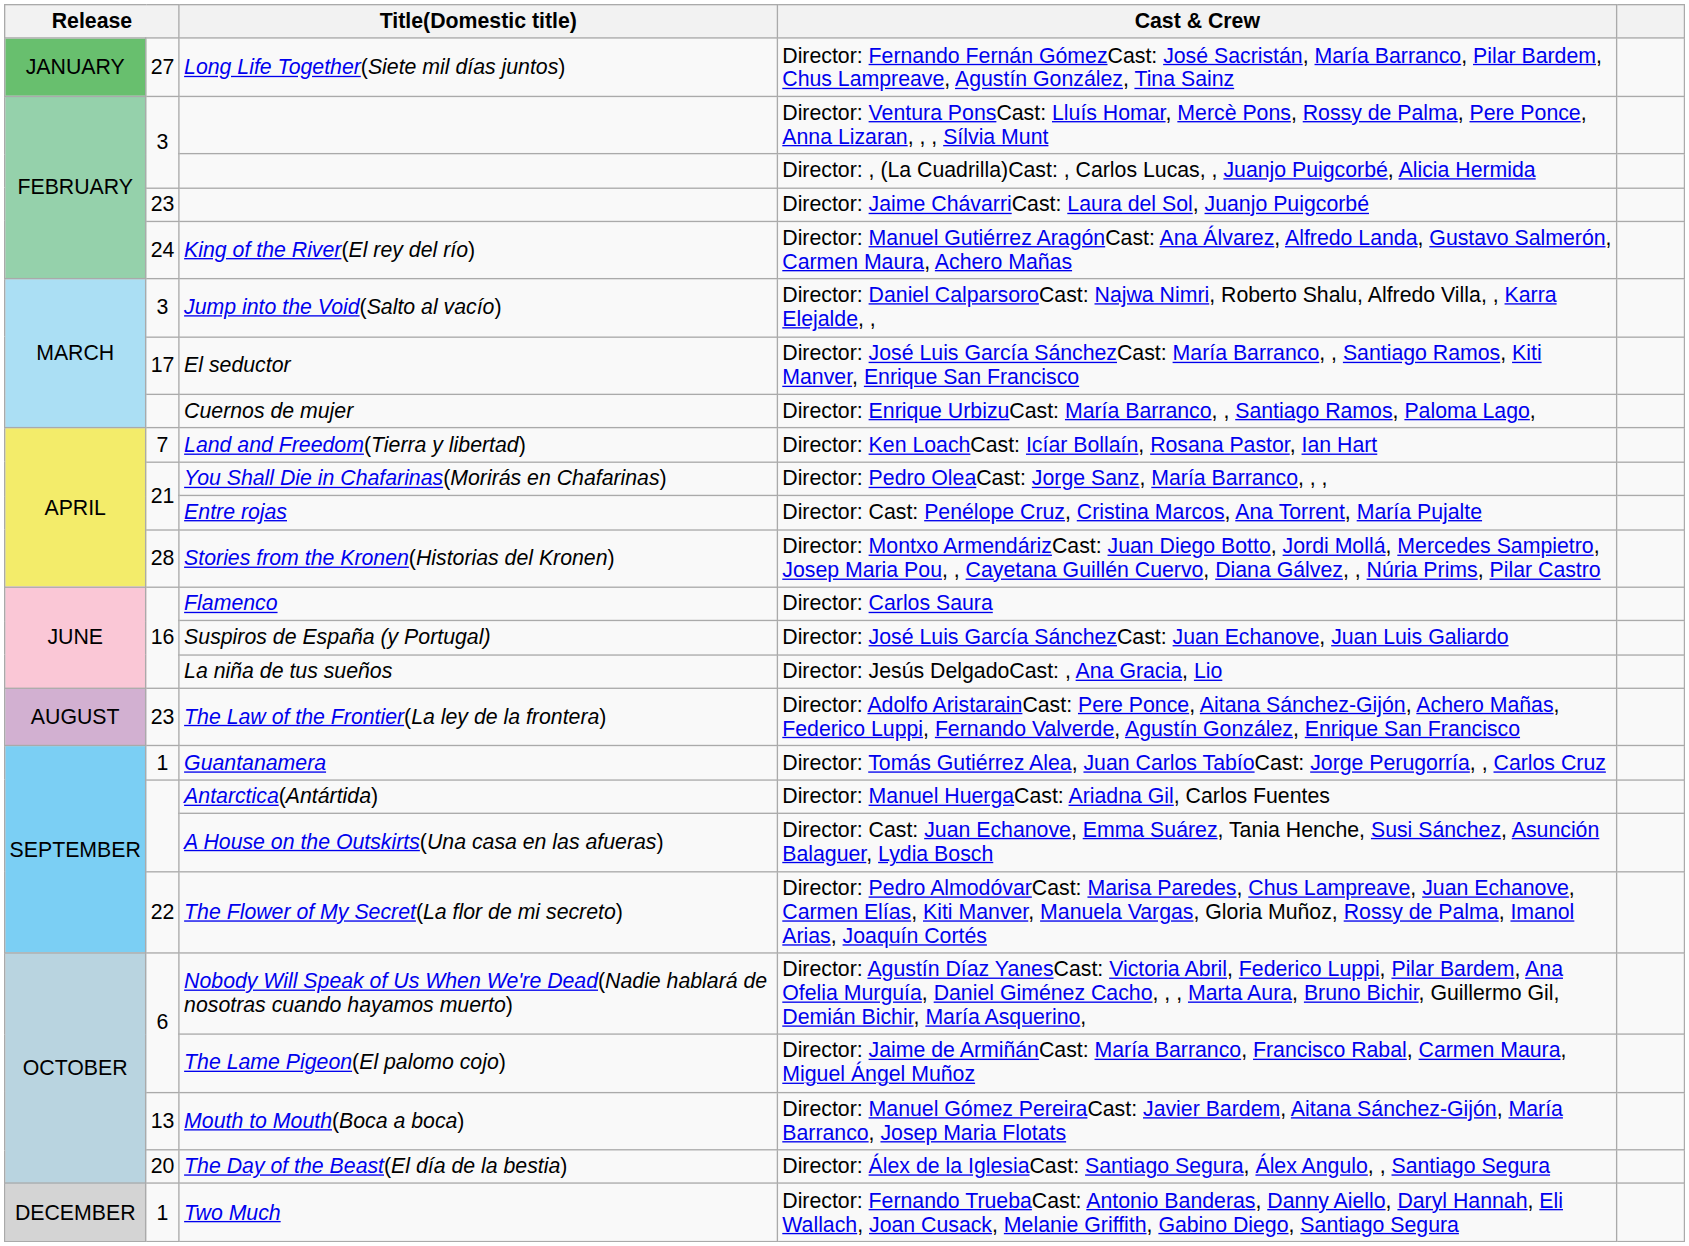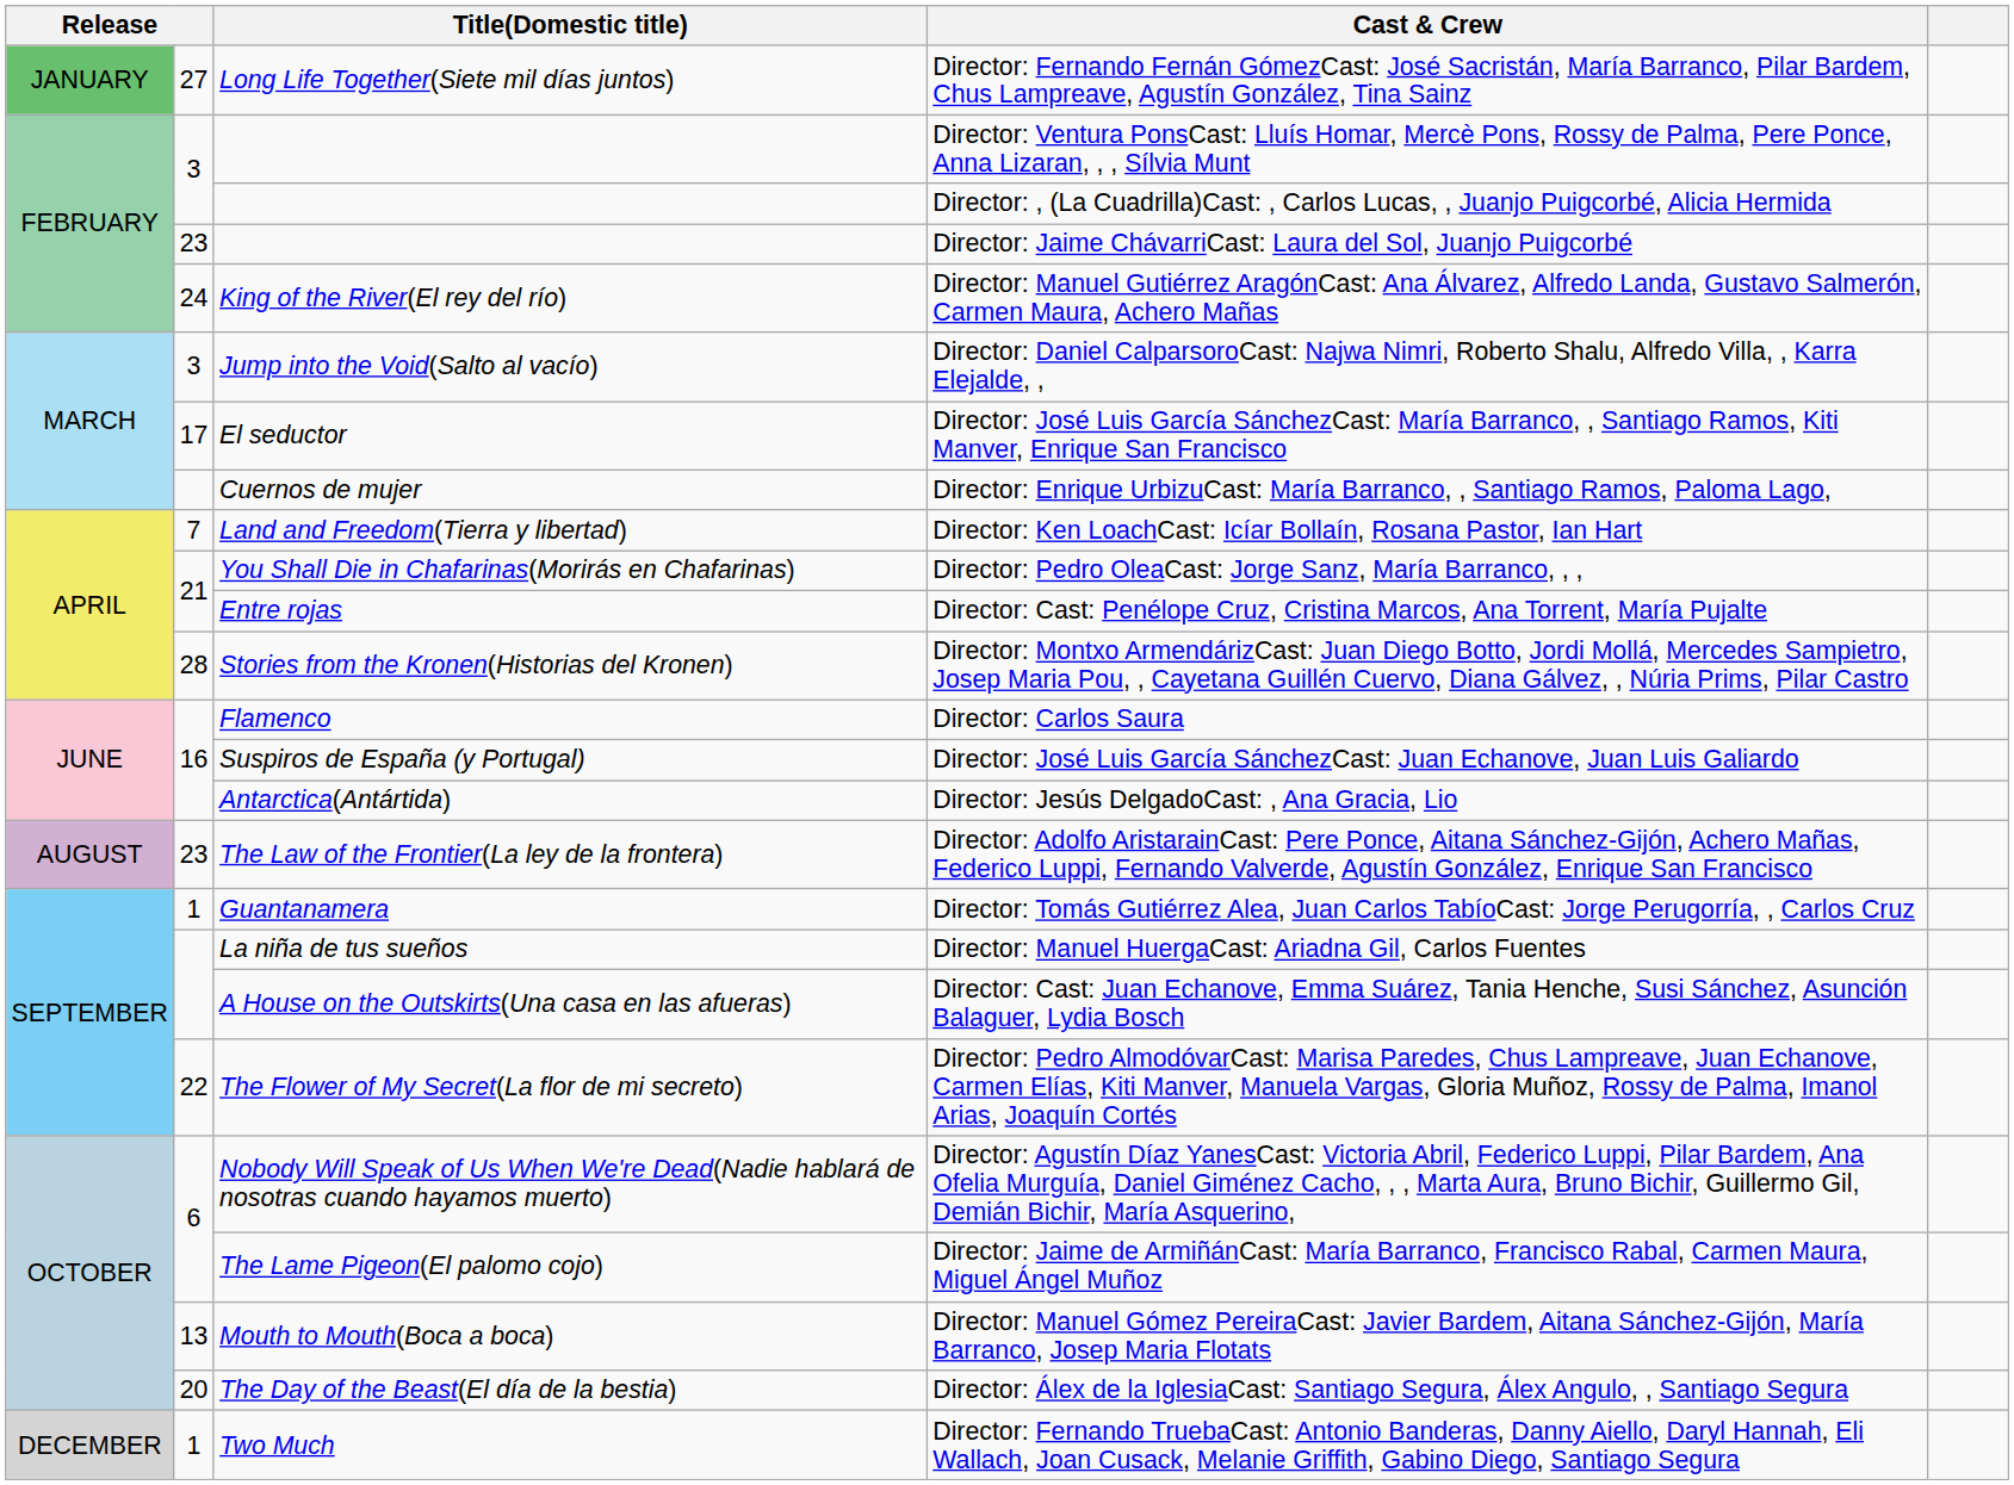Director: Jesús DelgadoCast: , Ana Gracia, Lio | Title(Domestic title): La niña de tus sueños -> Antarctica(Antártida)
Director: Manuel HuergaCast: Ariadna Gil, Carlos Fuentes | Title(Domestic title): Antarctica(Antártida) -> La niña de tus sueños
